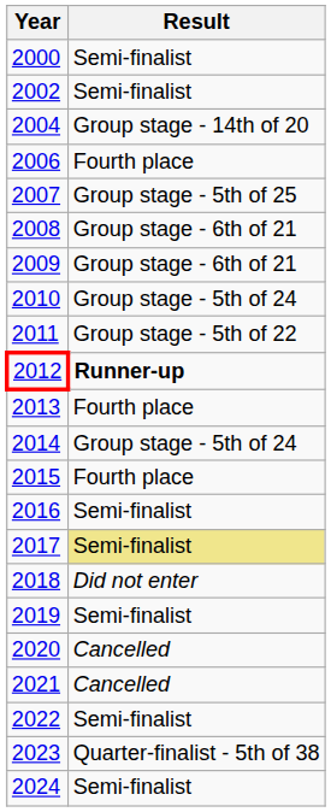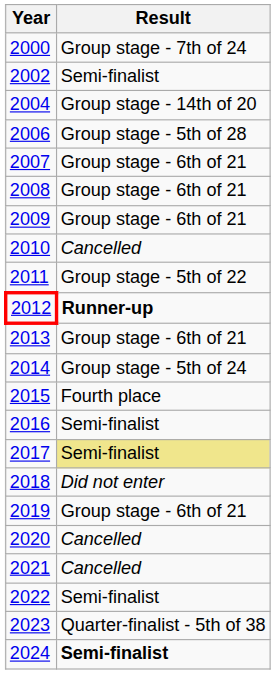2000 | Result: Semi-finalist -> Group stage - 7th of 24
2006 | Result: Fourth place -> Group stage - 5th of 28
2007 | Result: Group stage - 5th of 25 -> Group stage - 6th of 21
2010 | Result: Group stage - 5th of 24 -> Cancelled
2013 | Result: Fourth place -> Group stage - 6th of 21
2019 | Result: Semi-finalist -> Group stage - 6th of 21
2024 | Result: normal -> bold
